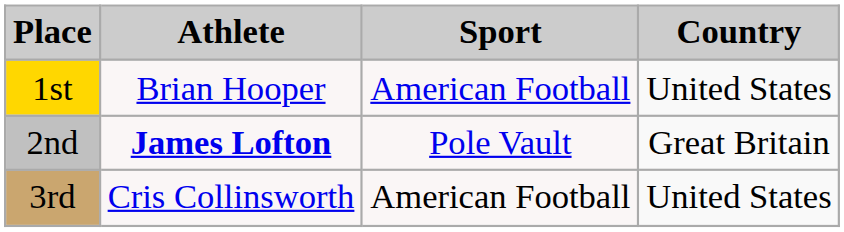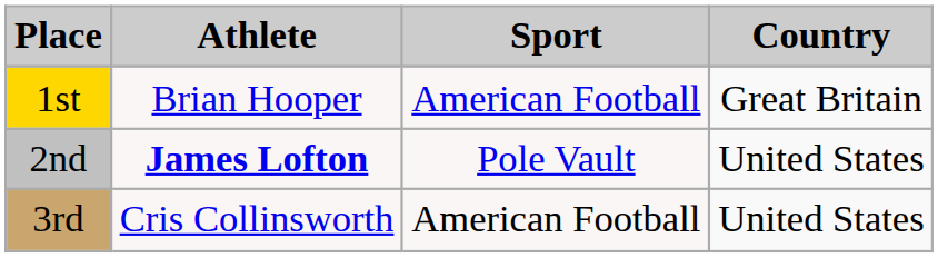1st | Country: United States -> Great Britain
2nd | Country: Great Britain -> United States
